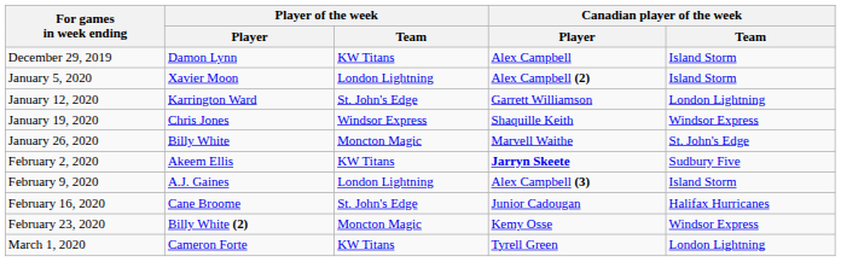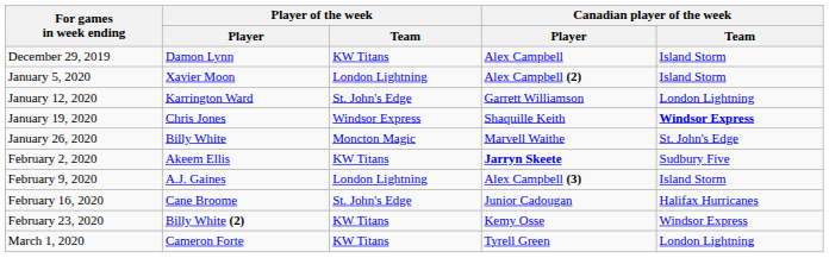January 19, 2020 | Canadian player of the week / Team: normal -> bold
February 23, 2020 | Player of the week / Team: Moncton Magic -> KW Titans
